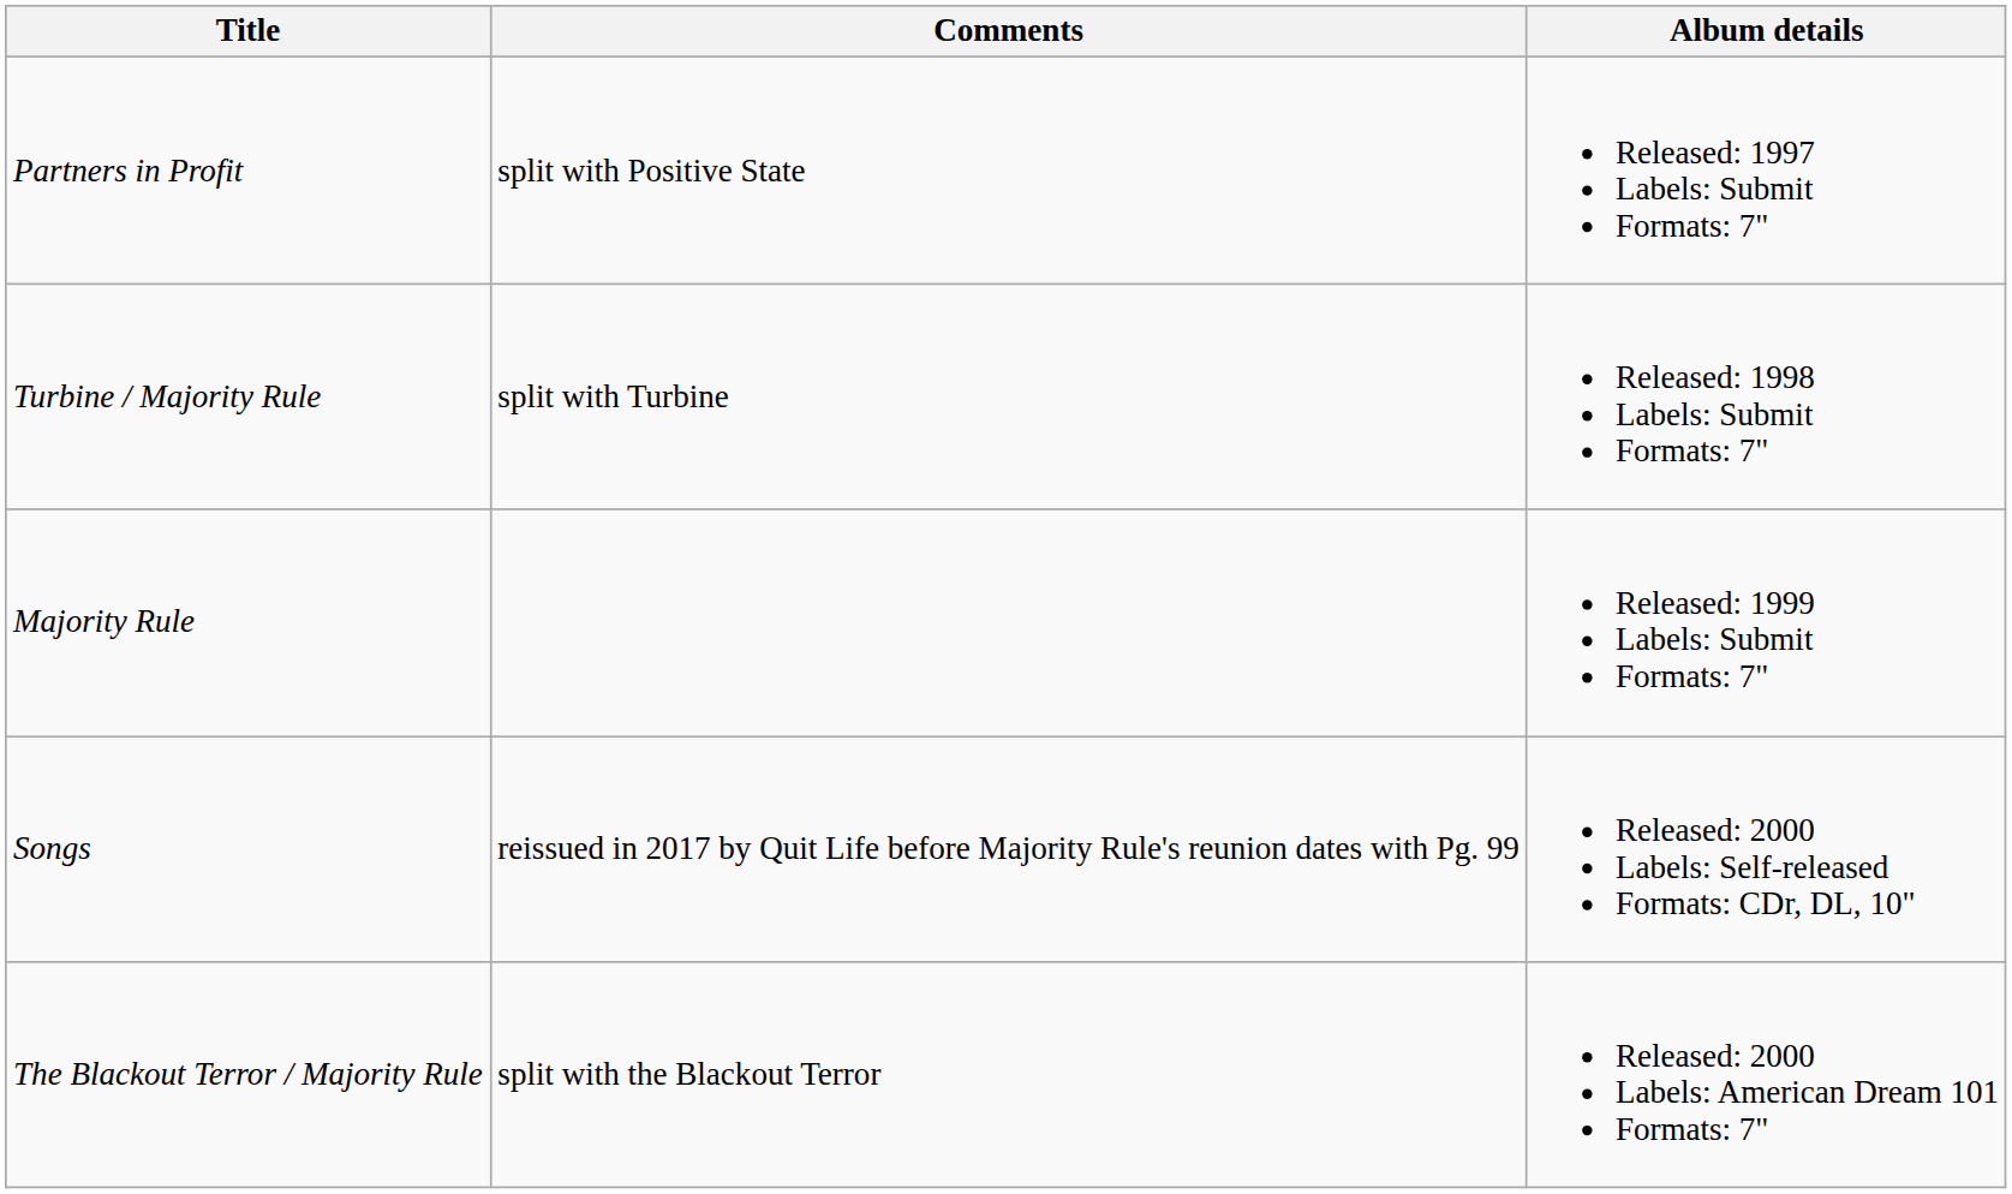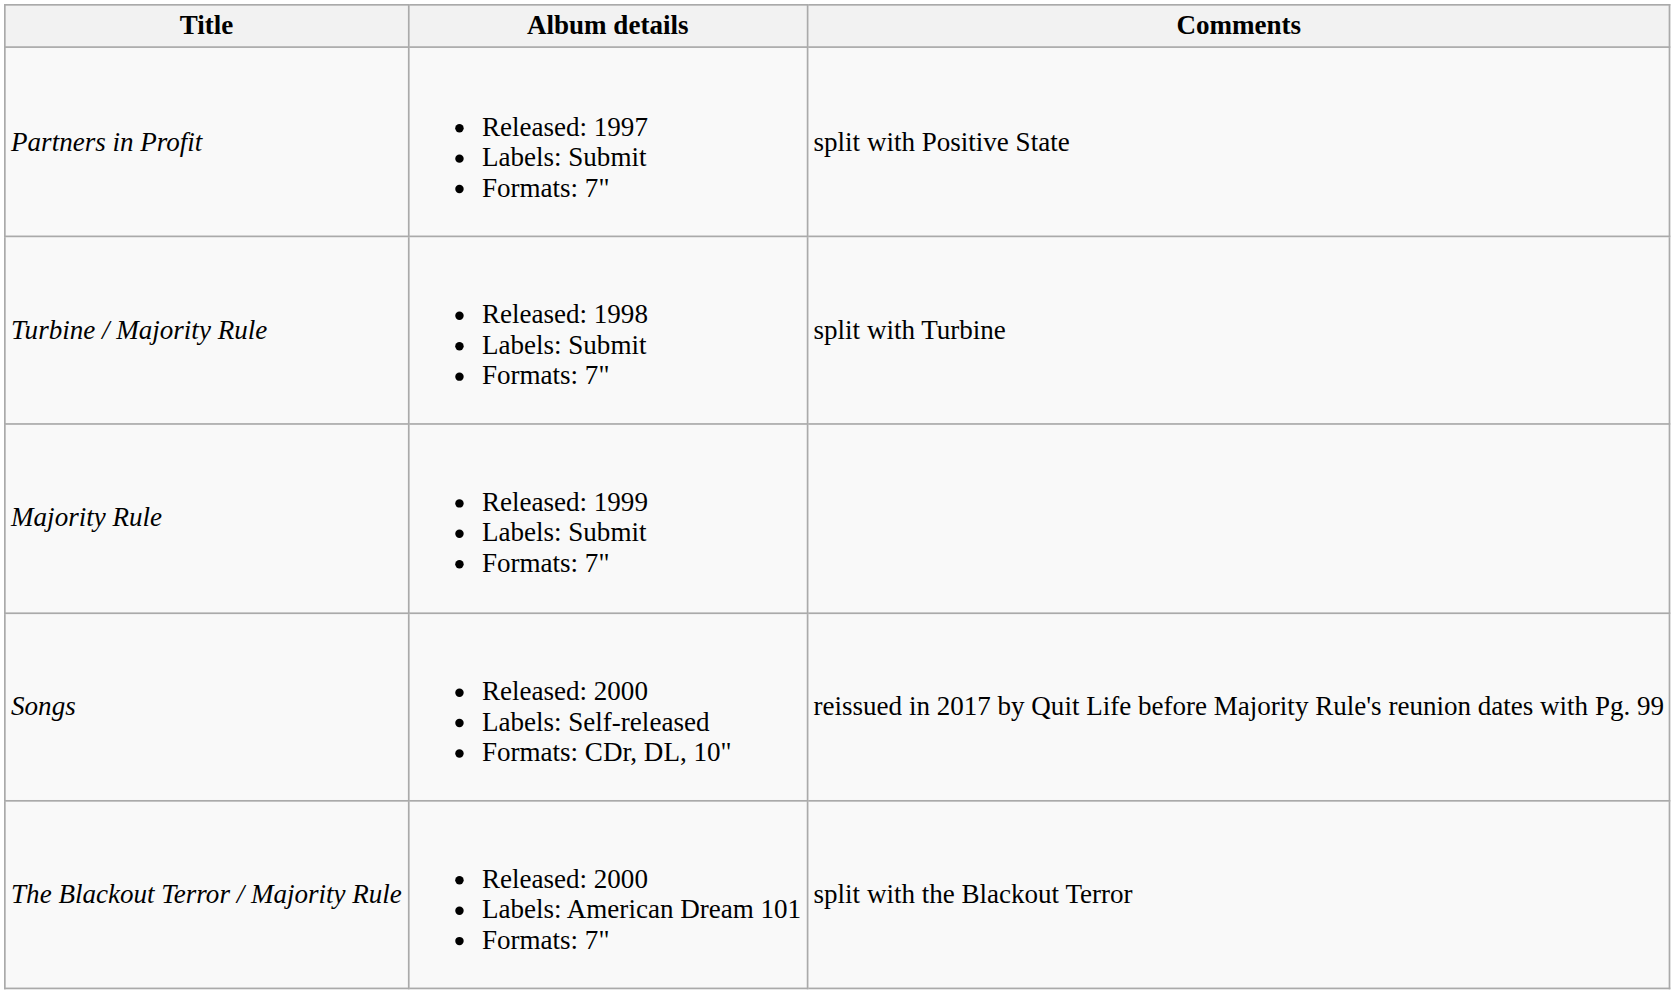columns swapped: Album details <-> Comments
